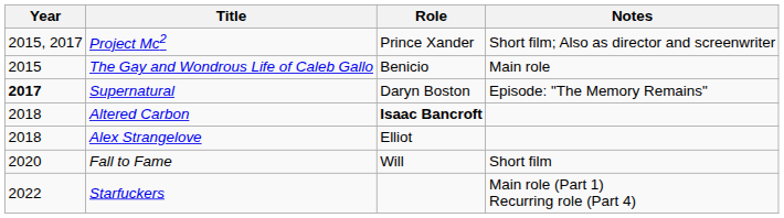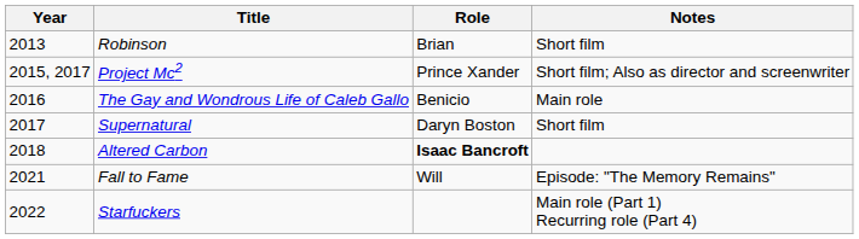+ row: 2013 | Robinson | Brian | Short film
The Gay and Wondrous Life of Caleb Gallo | Year: 2015 -> 2016
Supernatural | Year: bold -> normal
Supernatural | Notes: Episode: "The Memory Remains" -> Short film
- row: 2018 | Alex Strangelove | Elliot
Fall to Fame | Year: 2020 -> 2021
Fall to Fame | Notes: Short film -> Episode: "The Memory Remains"
